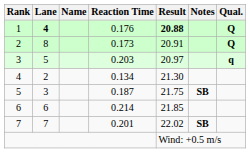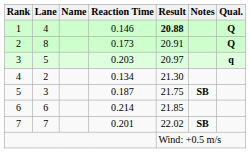1 | Lane: bold -> normal
1 | Reaction Time: 0.176 -> 0.146
